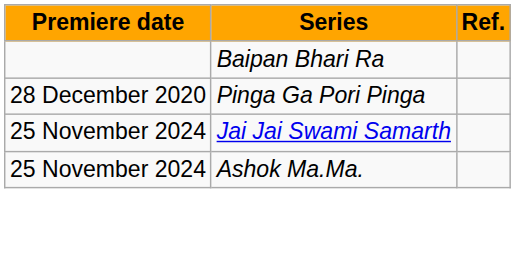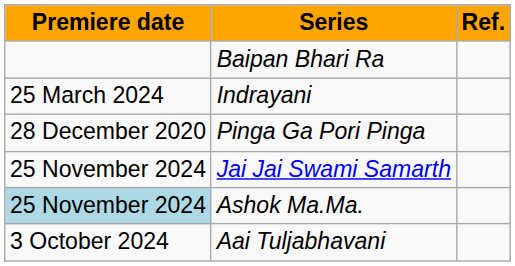+ row: 25 March 2024 | Indrayani
Ashok Ma.Ma. | Premiere date: no background -> lightblue background
+ row: 3 October 2024 | Aai Tuljabhavani
